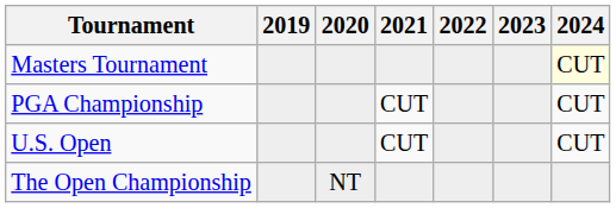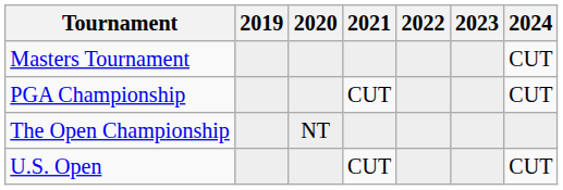Masters Tournament | 2024: lightyellow background -> no background
rows swapped: U.S. Open <-> The Open Championship
